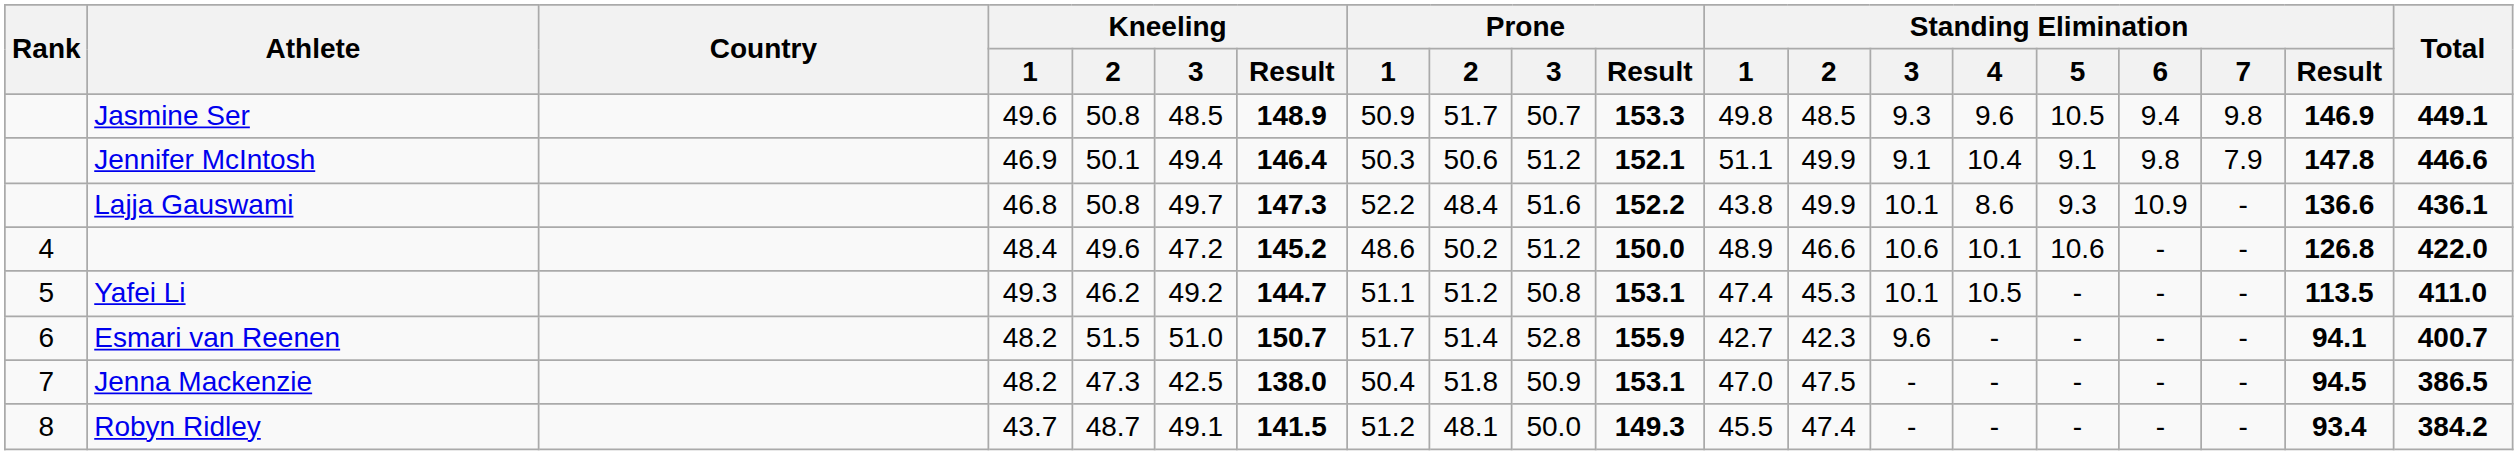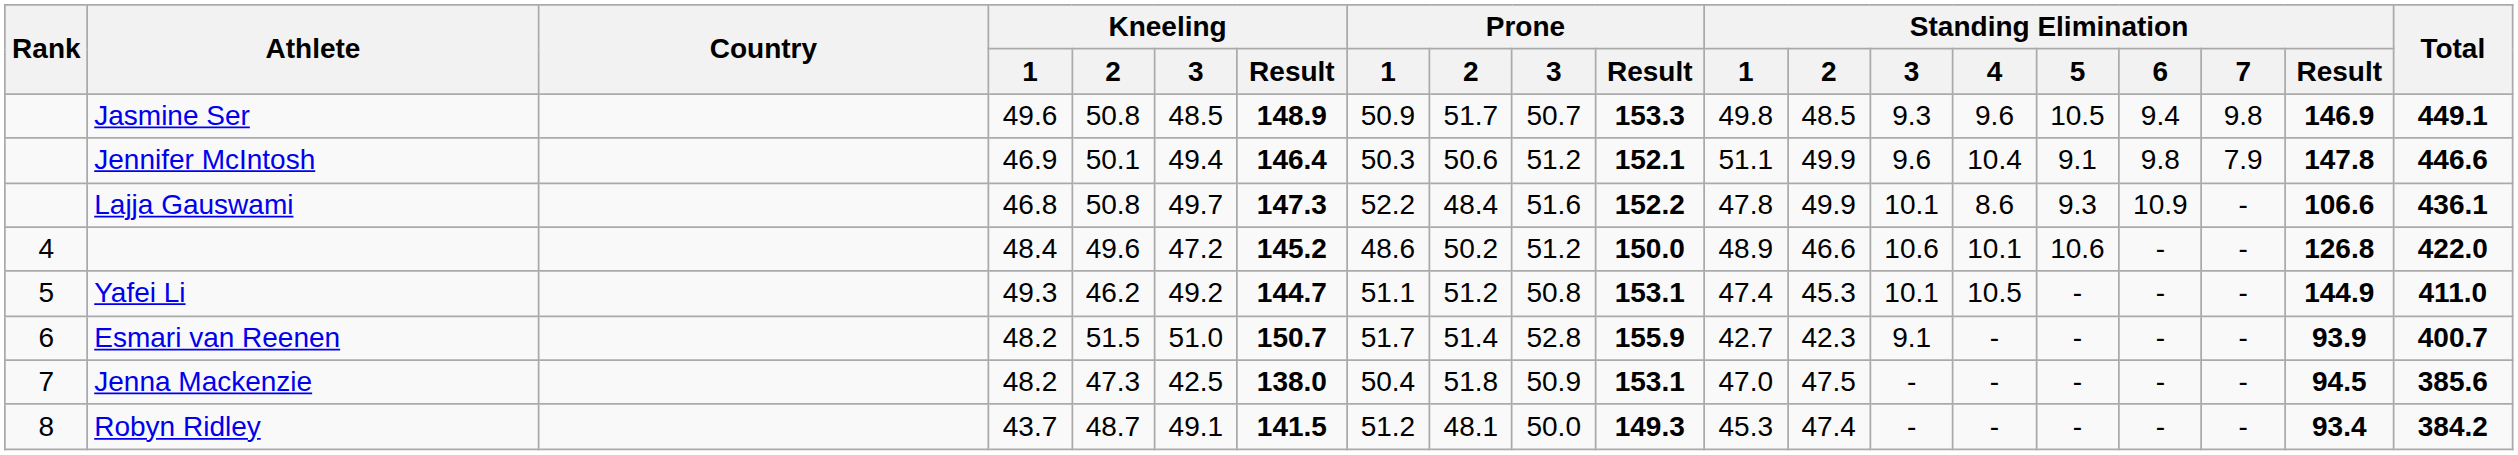Jennifer McIntosh | Standing Elimination / 3: 9.1 -> 9.6
Lajja Gauswami | Standing Elimination / 1: 43.8 -> 47.8
Lajja Gauswami | Standing Elimination / Result: 136.6 -> 106.6
Yafei Li | Standing Elimination / Result: 113.5 -> 144.9
Esmari van Reenen | Standing Elimination / 3: 9.6 -> 9.1
Esmari van Reenen | Standing Elimination / Result: 94.1 -> 93.9
Jenna Mackenzie | Total: 386.5 -> 385.6
Robyn Ridley | Standing Elimination / 1: 45.5 -> 45.3
